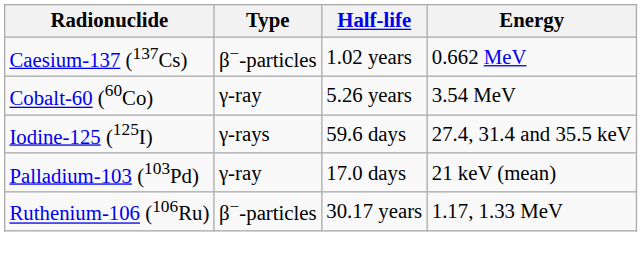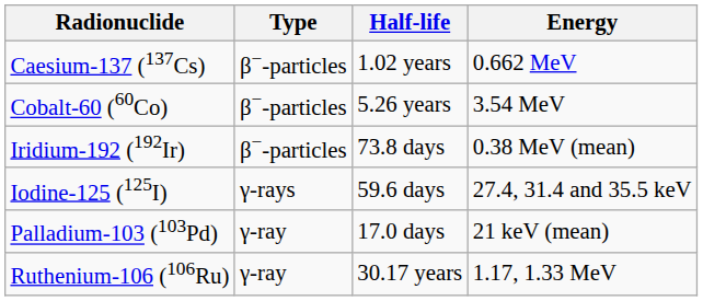Cobalt-60 (60Co) | Type: γ-ray -> β−-particles
+ row: Iridium-192 (192Ir) | β−-particles | 73.8 days | 0.38 MeV (mean)
Ruthenium-106 (106Ru) | Type: β−-particles -> γ-ray
